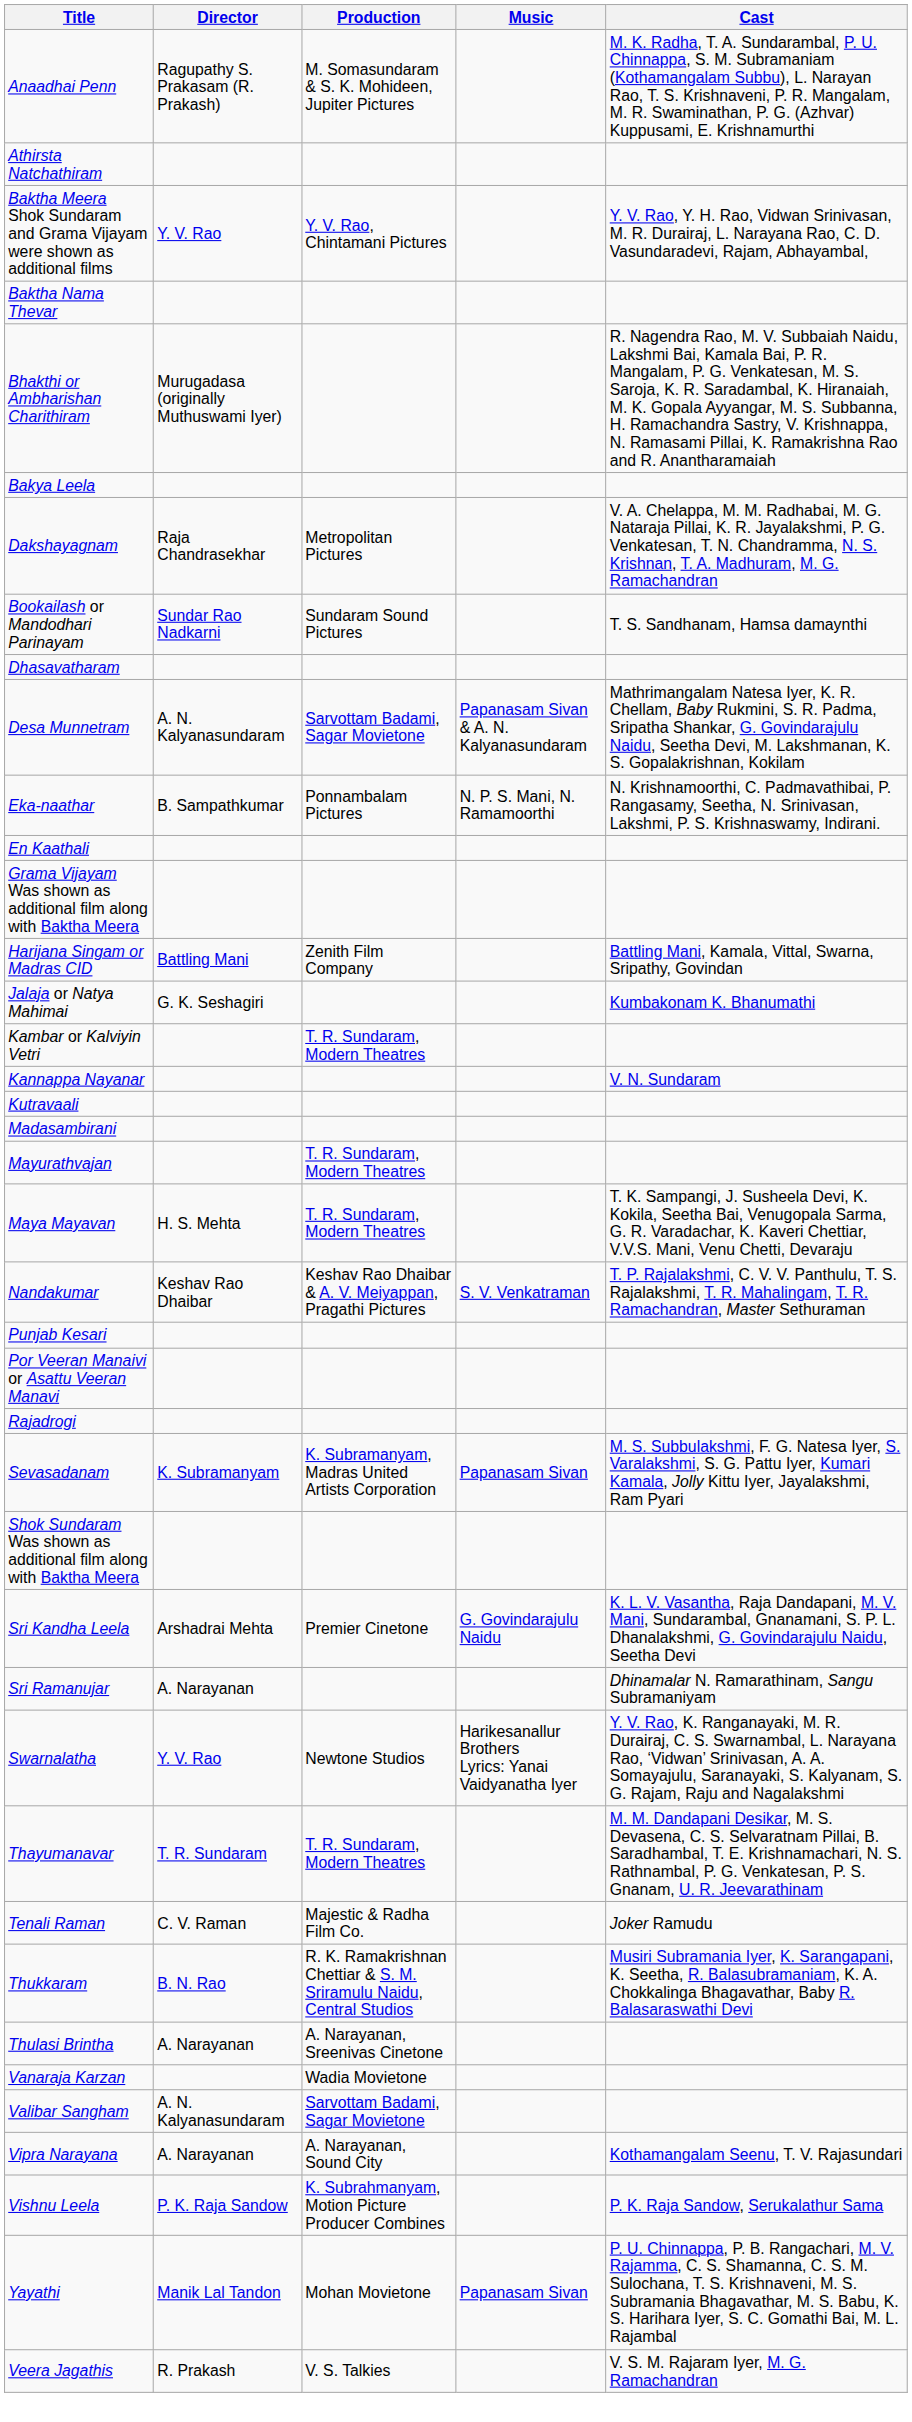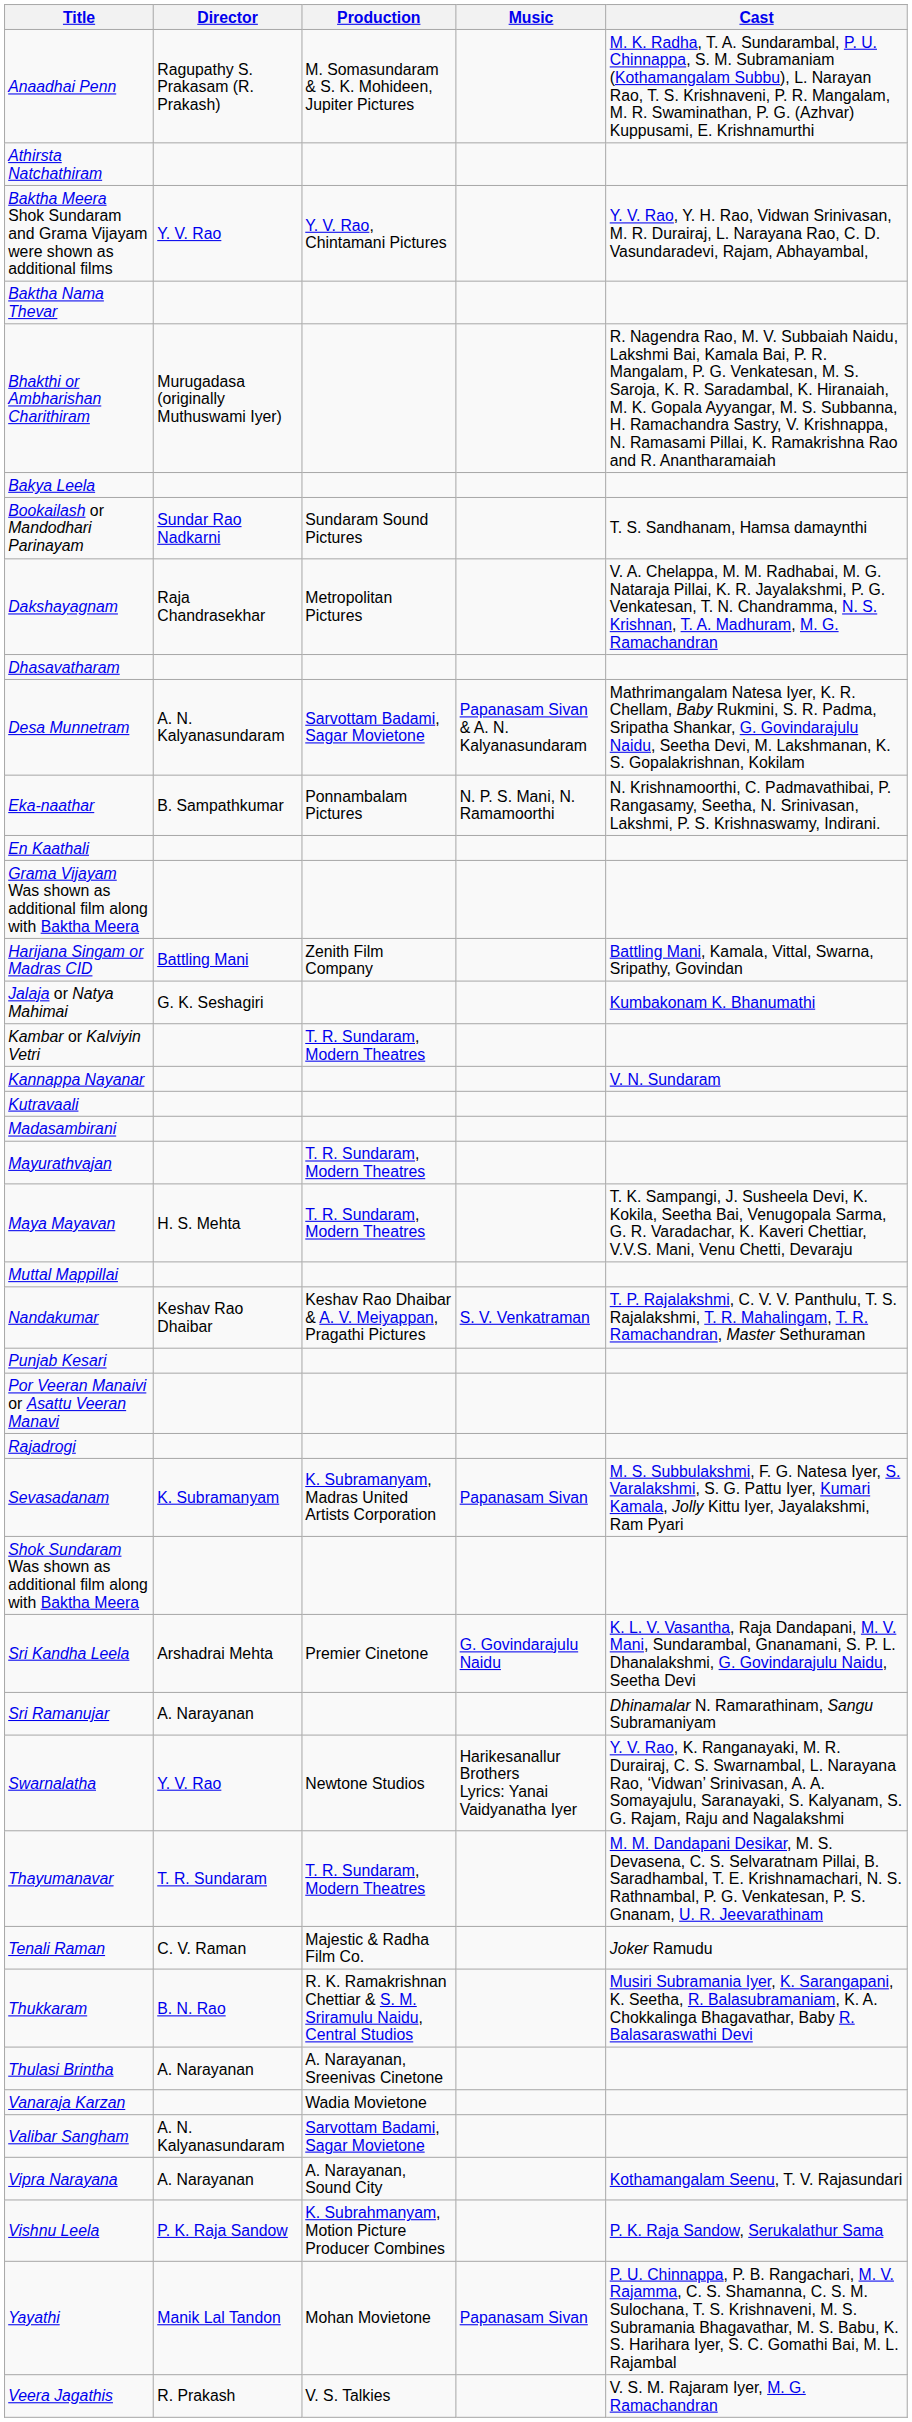rows swapped: Bookailash or Mandodhari Parinayam <-> Dakshayagnam
+ row: Muttal Mappillai
